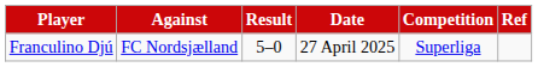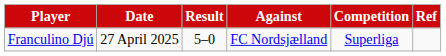columns swapped: Against <-> Date
